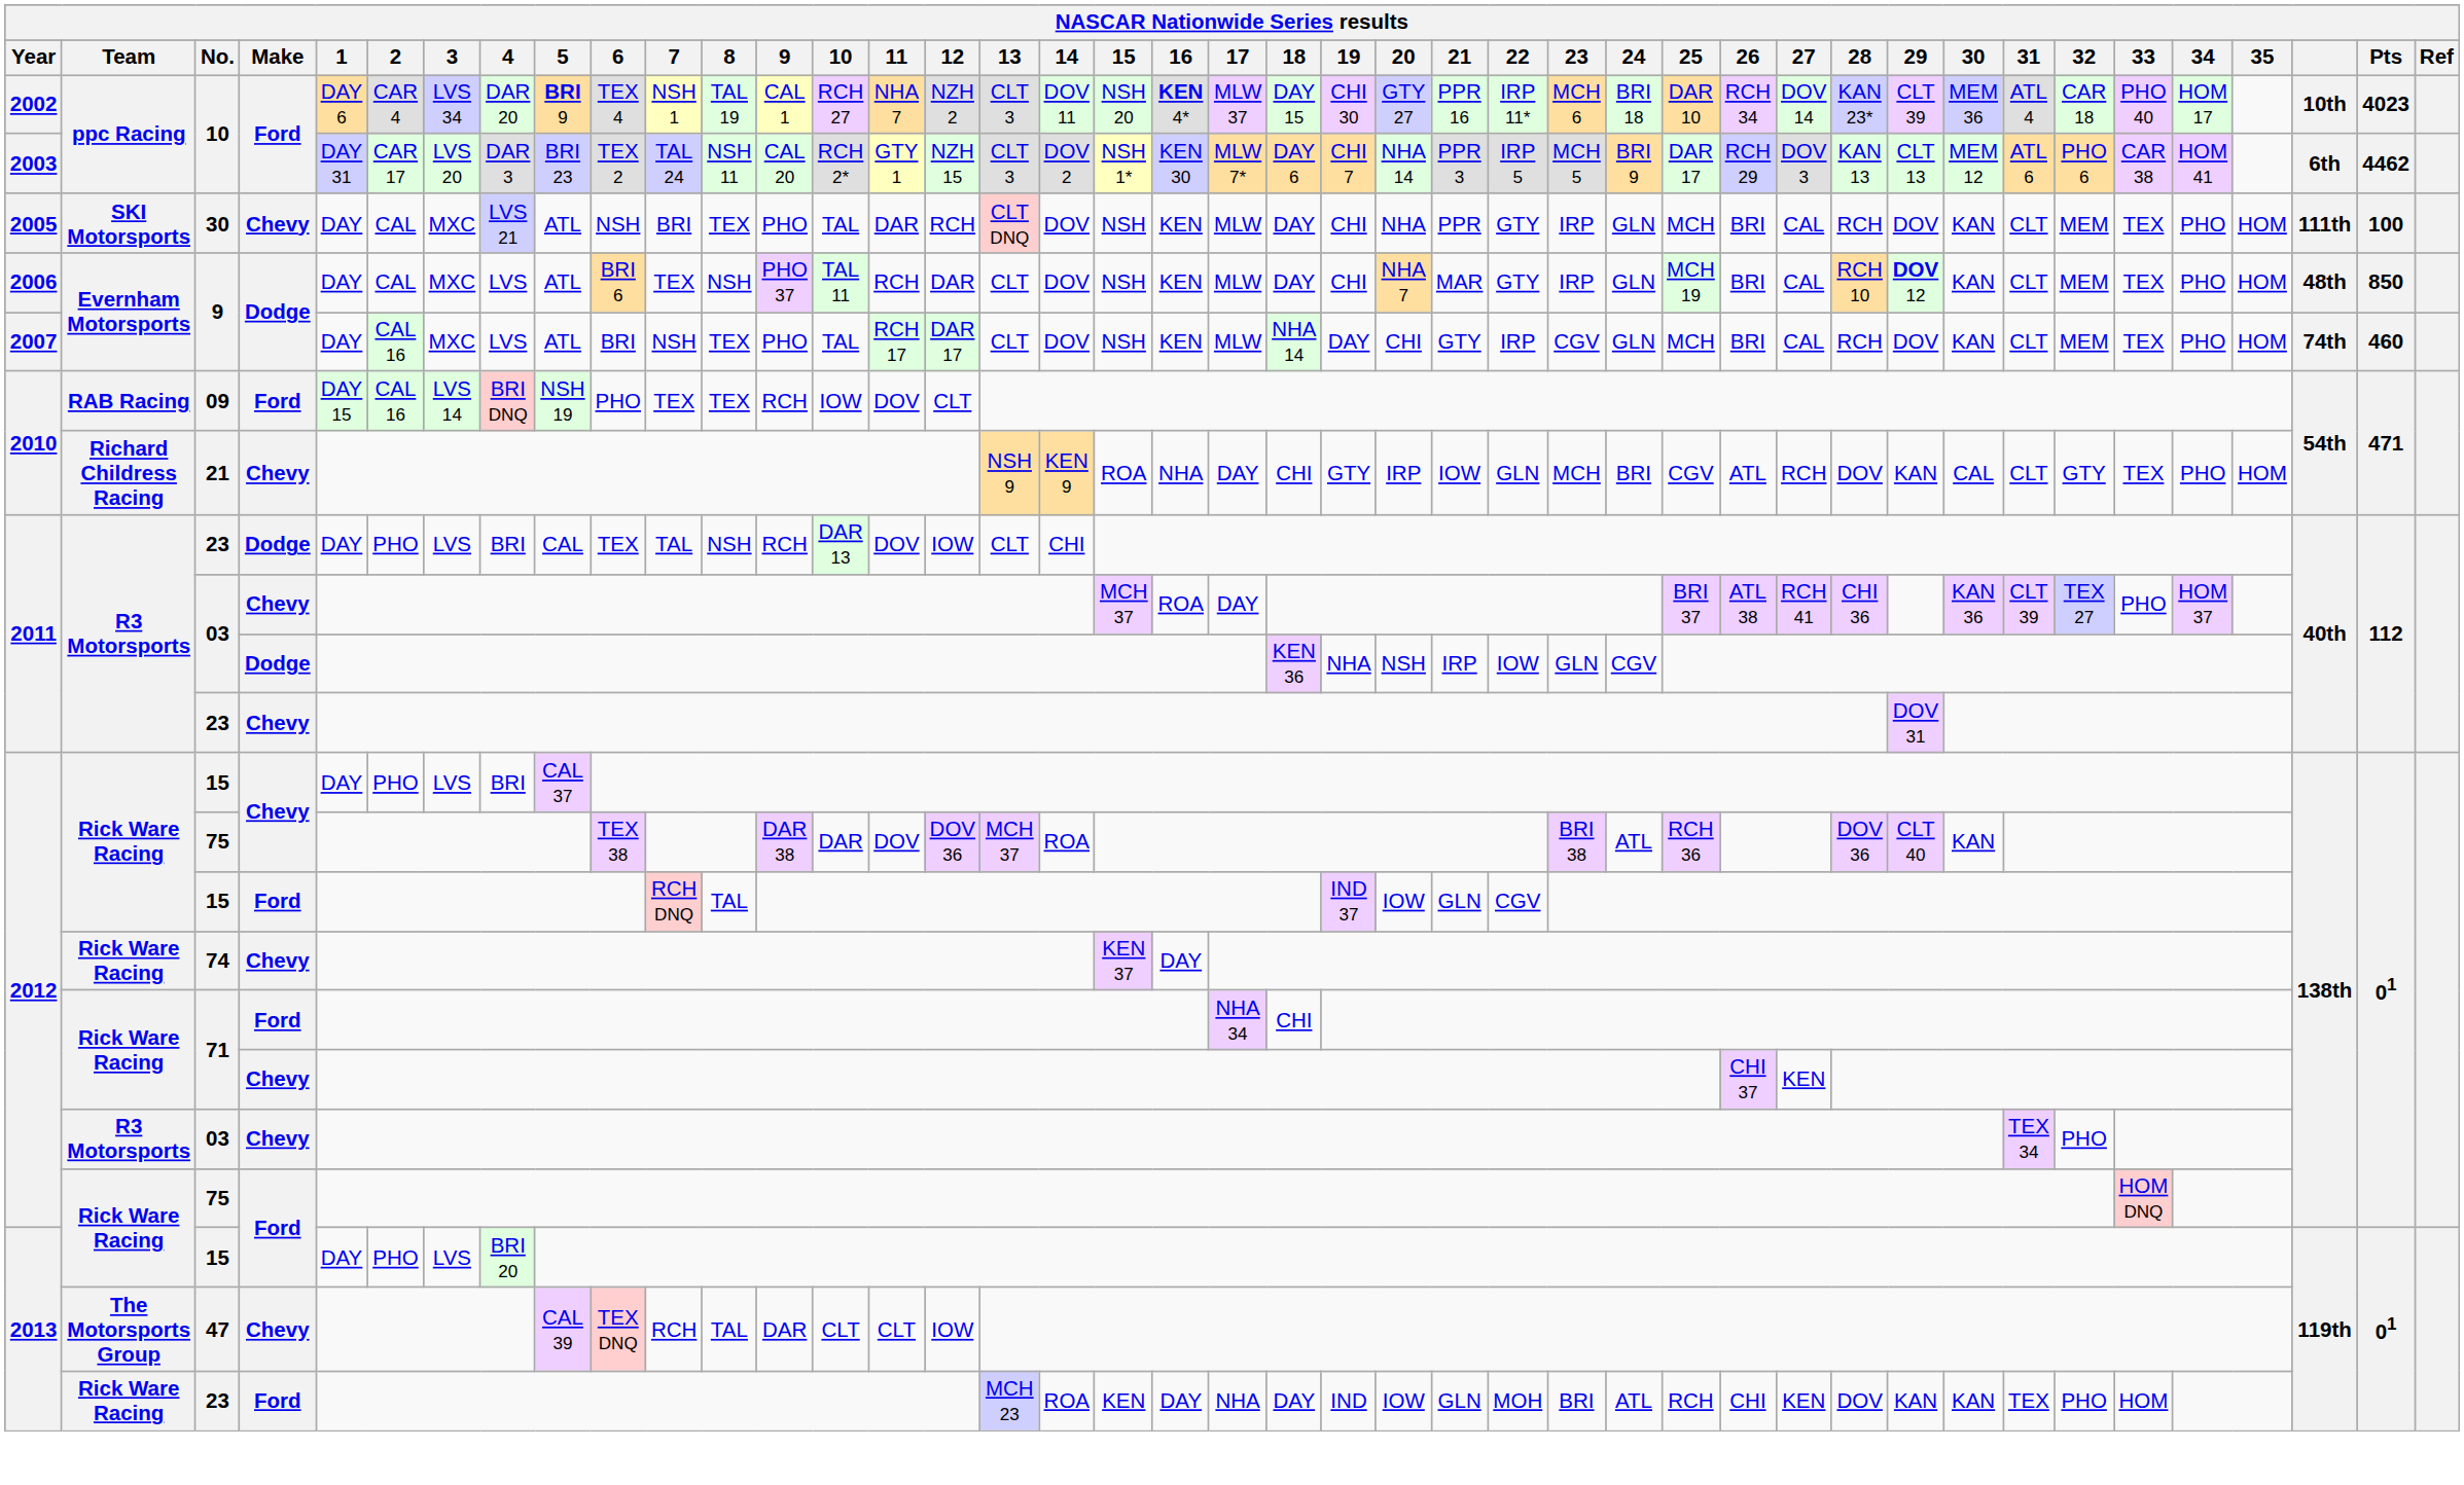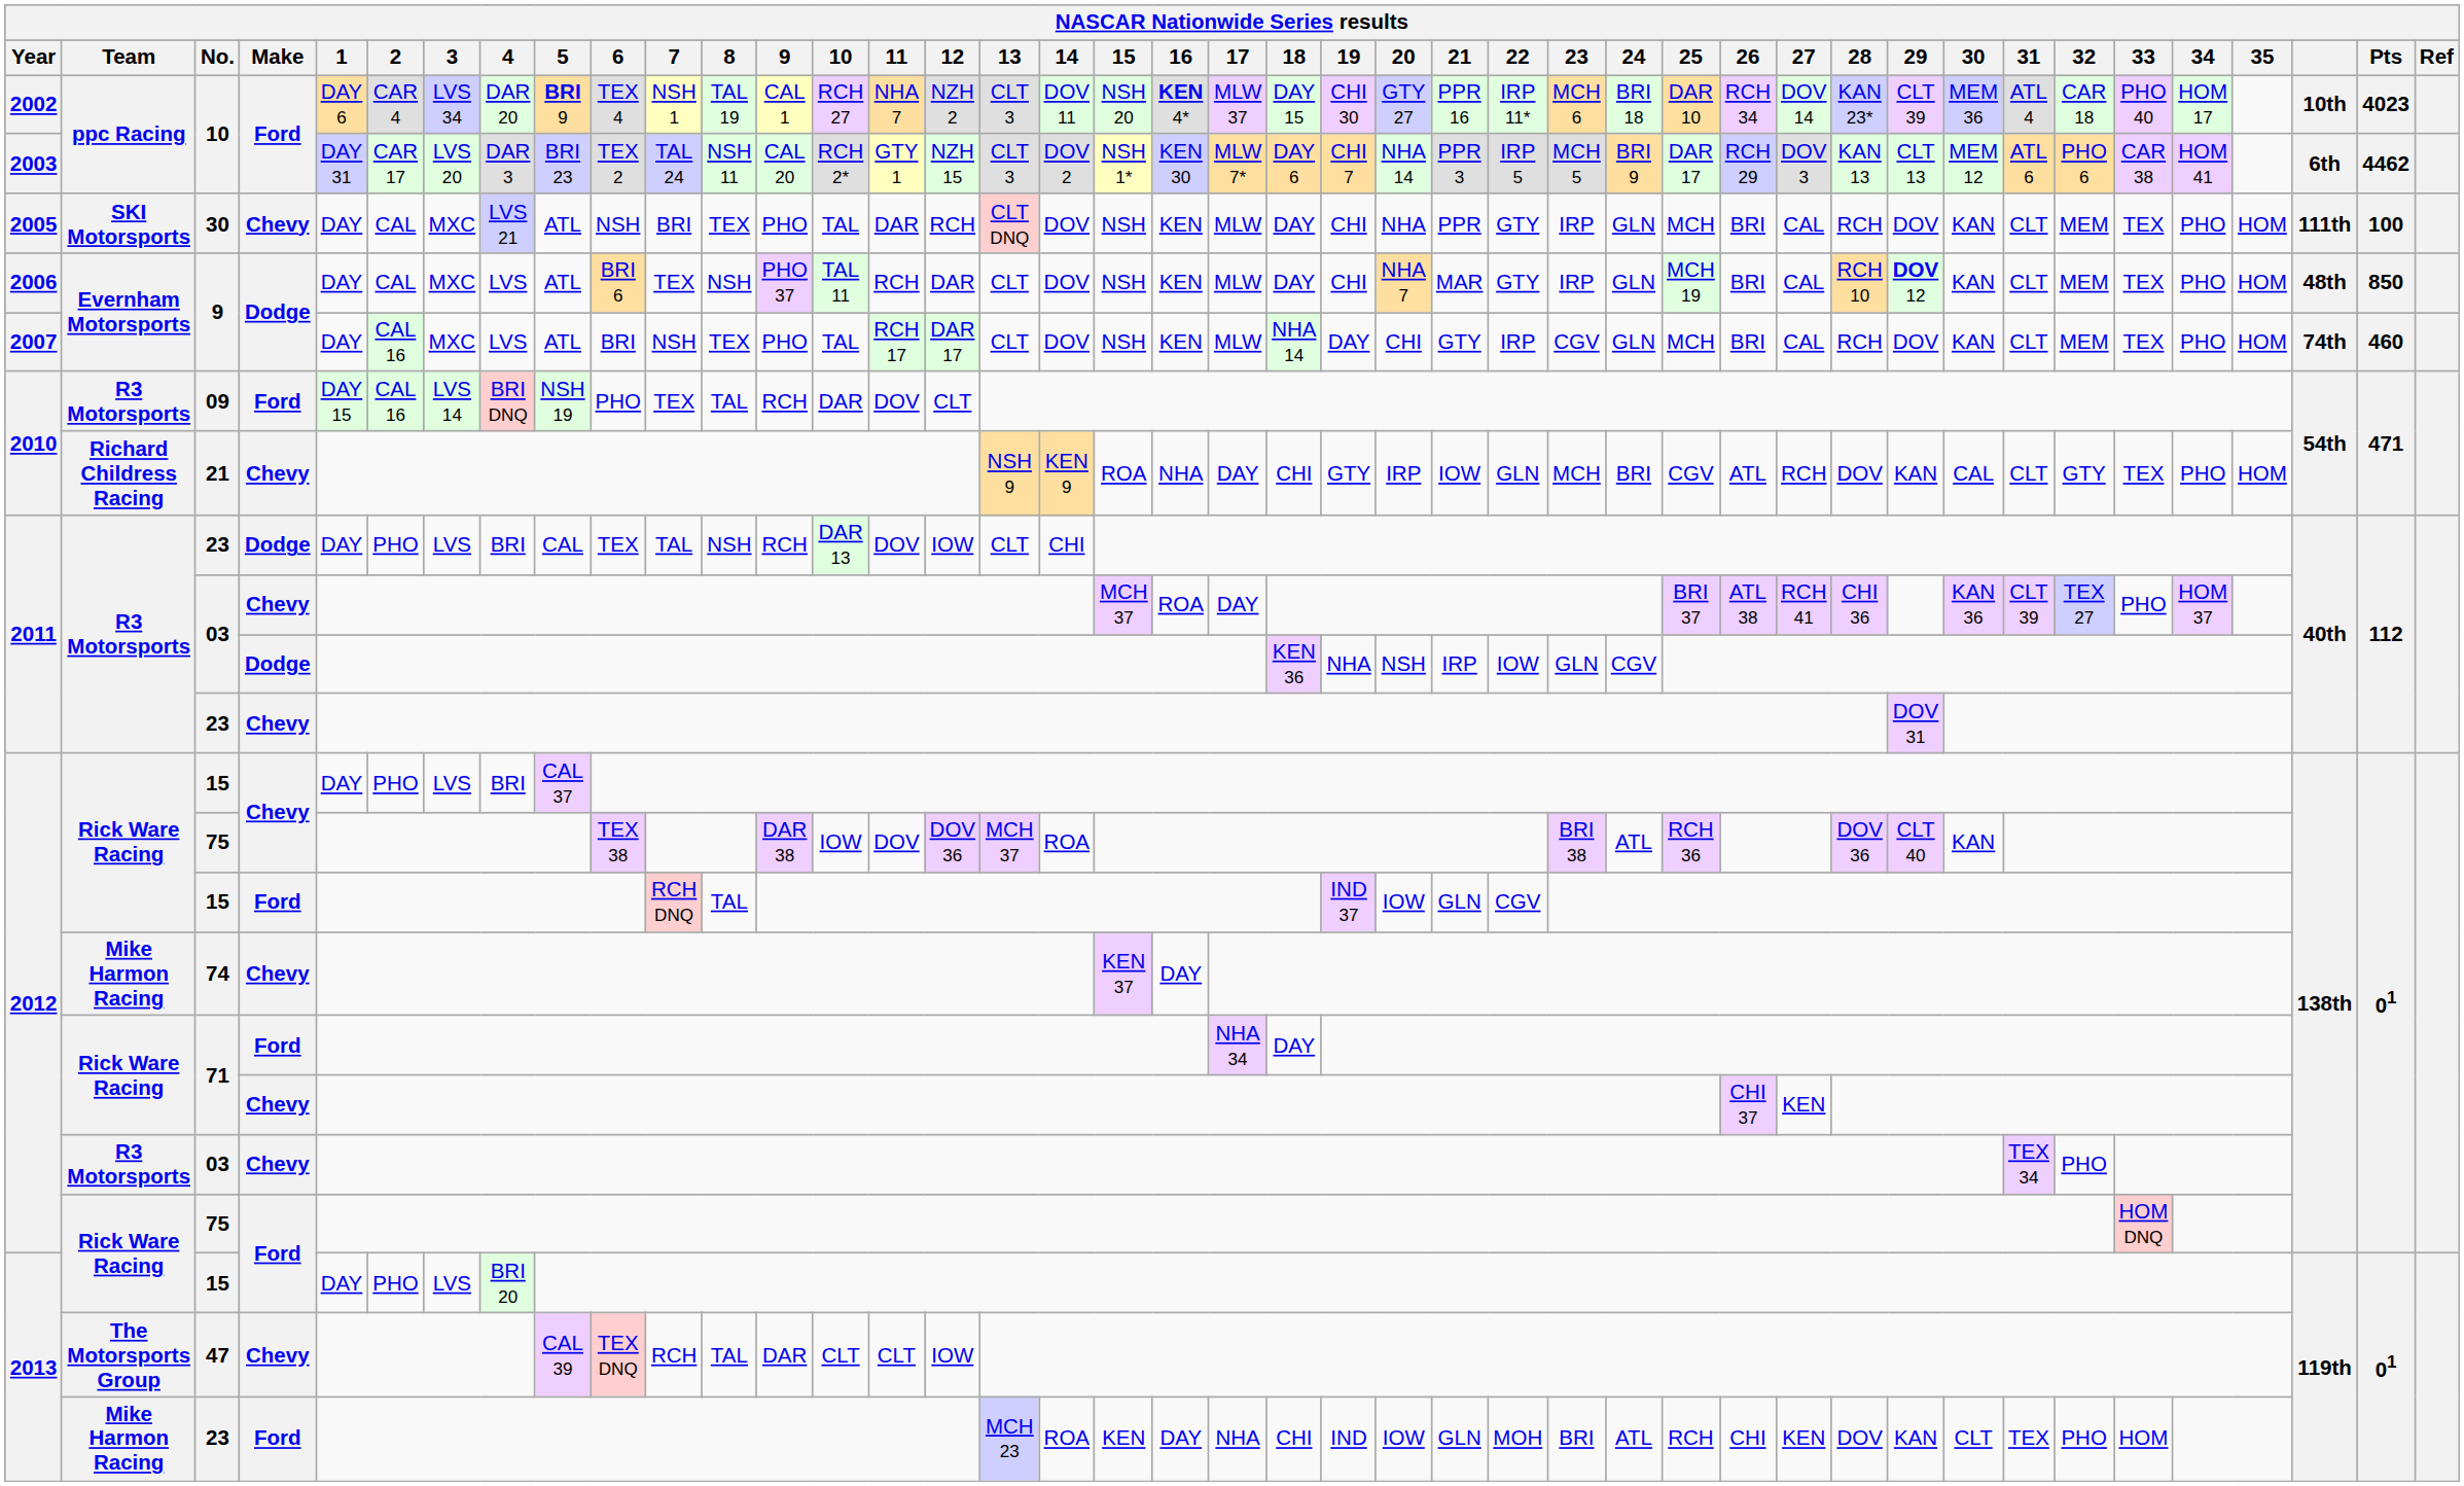09 | Team: RAB Racing -> R3 Motorsports
09 | 8: TEX -> TAL
09 | 10: IOW -> DAR
75 / Chevy | 10: DAR -> IOW
74 | Team: Rick Ware Racing -> Mike Harmon Racing
71 / Ford | 18: CHI -> DAY
23 / Ford | Team: Rick Ware Racing -> Mike Harmon Racing
23 / Ford | 18: DAY -> CHI
23 / Ford | 30: KAN -> CLT
